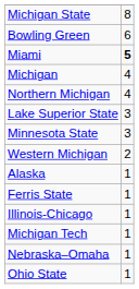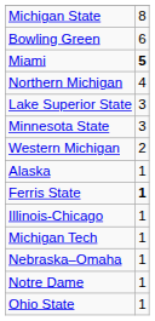- row: Michigan | 4
Ferris State | column 2: normal -> bold
+ row: Notre Dame | 1
